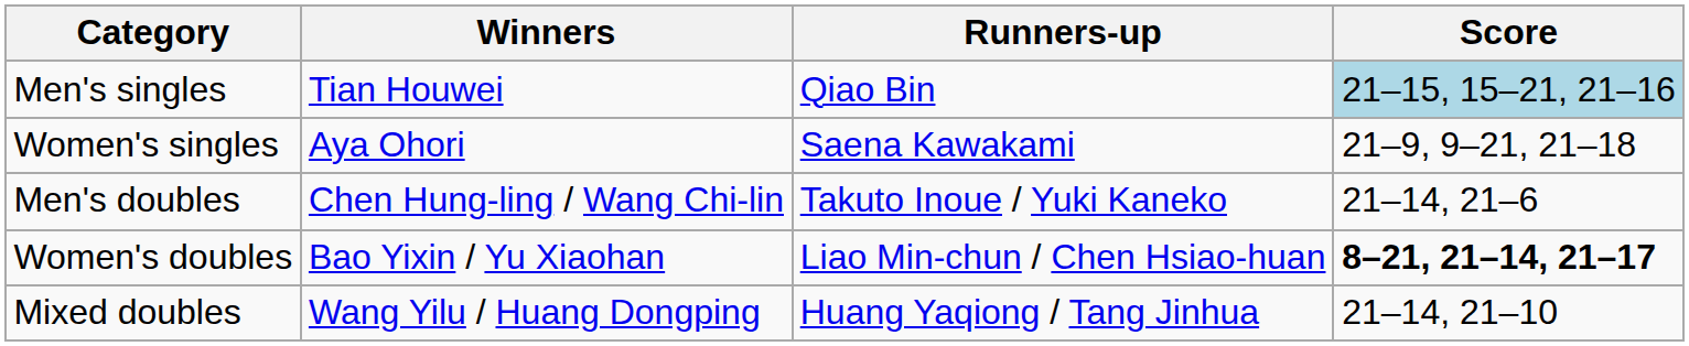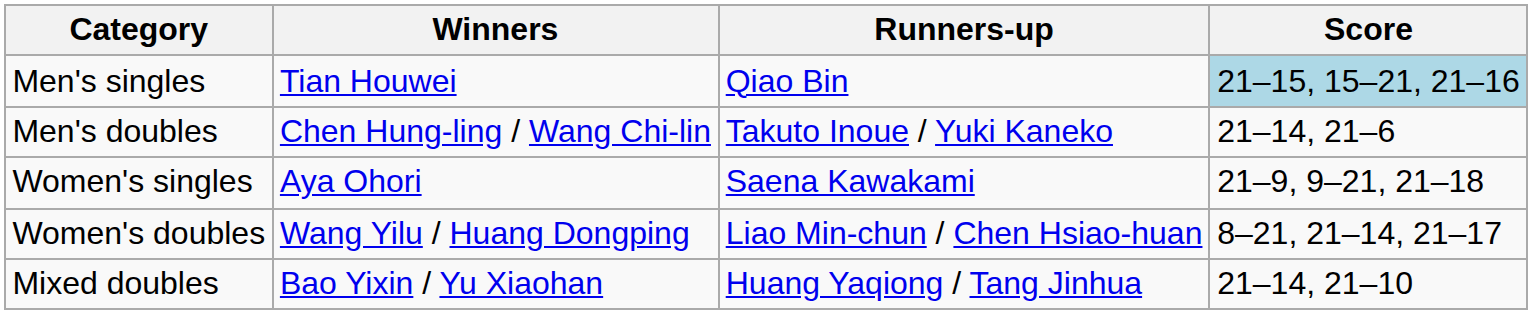rows swapped: Women's singles <-> Men's doubles
Women's doubles | Winners: Bao Yixin / Yu Xiaohan -> Wang Yilu / Huang Dongping
Women's doubles | Score: bold -> normal
Mixed doubles | Winners: Wang Yilu / Huang Dongping -> Bao Yixin / Yu Xiaohan
